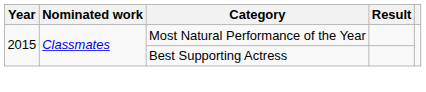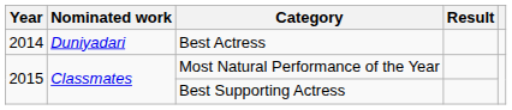+ row: 2014 | Duniyadari | Best Actress
